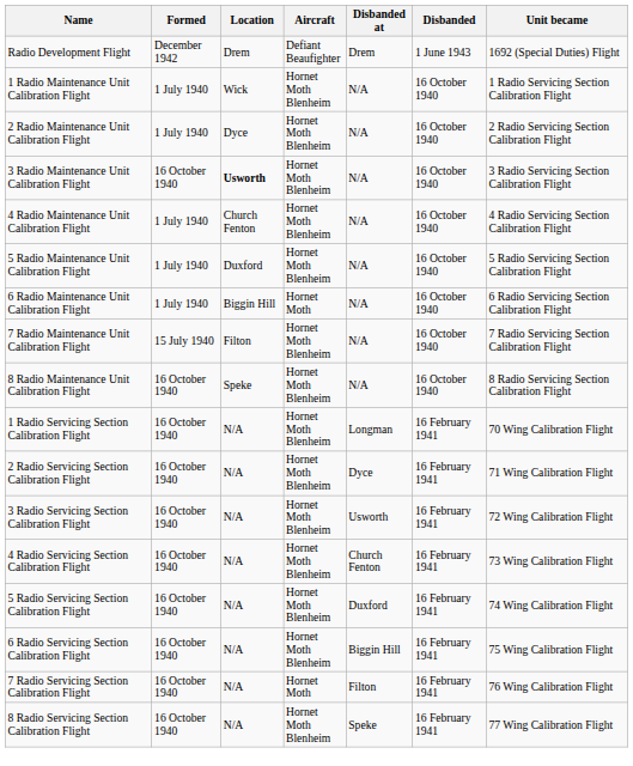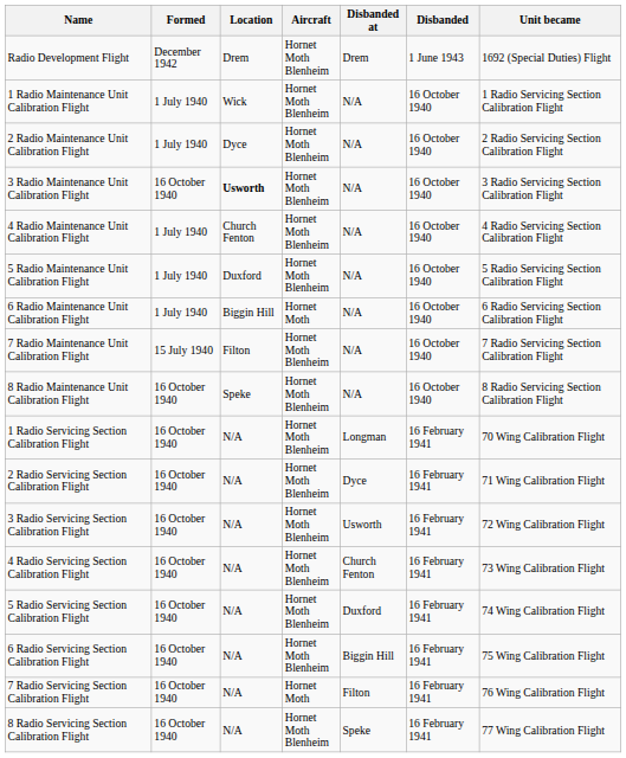Radio Development Flight | Aircraft: Defiant Beaufighter -> Hornet Moth Blenheim
